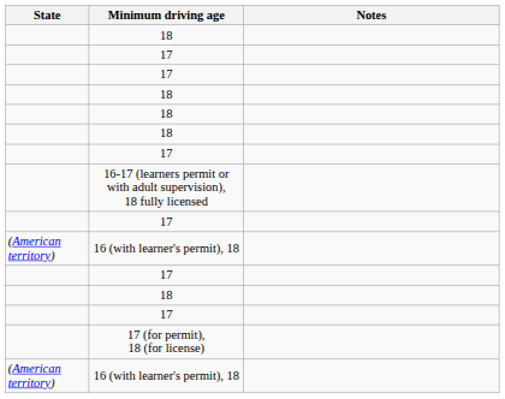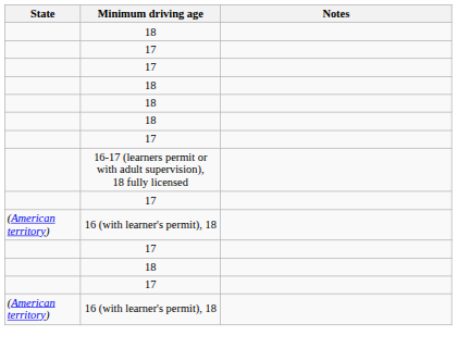- row: 17 (for permit), 18 (for license)
